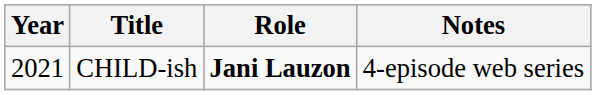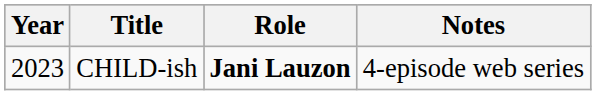CHILD-ish | Year: 2021 -> 2023
